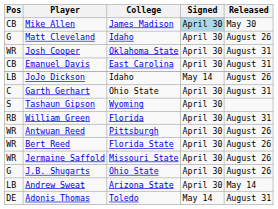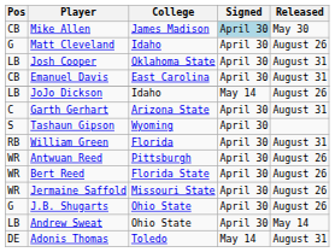Josh Cooper | Pos: WR -> LB
Garth Gerhart | College: Ohio State -> Arizona State
Andrew Sweat | College: Arizona State -> Ohio State
